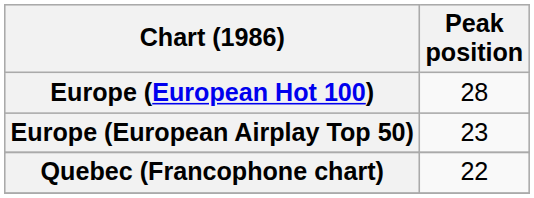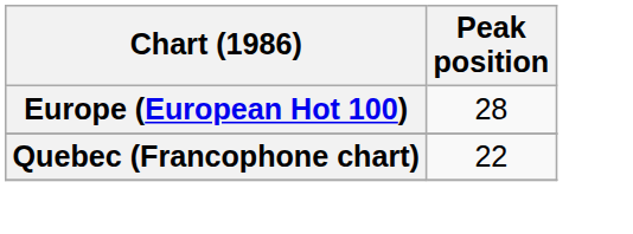- row: Europe (European Airplay Top 50) | 23
